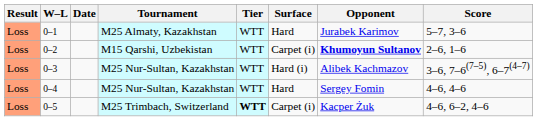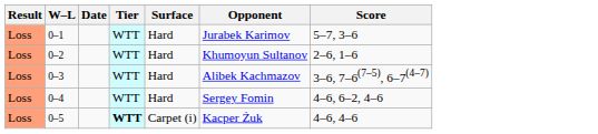- column: Tournament | M25 Almaty, Kazakhstan | M15 Qarshi, Uzbekistan | M25 Nur-Sultan, Kazakhstan | M25 Nur-Sultan, Kazakhstan | M25 Trimbach, Switzerland
0–2 | Surface: Carpet (i) -> Hard
0–2 | Opponent: bold -> normal
0–3 | Surface: Hard (i) -> Hard
0–4 | Score: 4–6, 4–6 -> 4–6, 6–2, 4–6
0–5 | Score: 4–6, 6–2, 4–6 -> 4–6, 4–6
